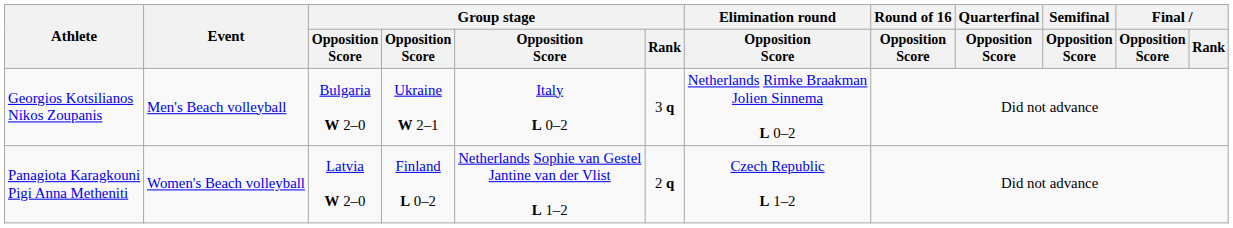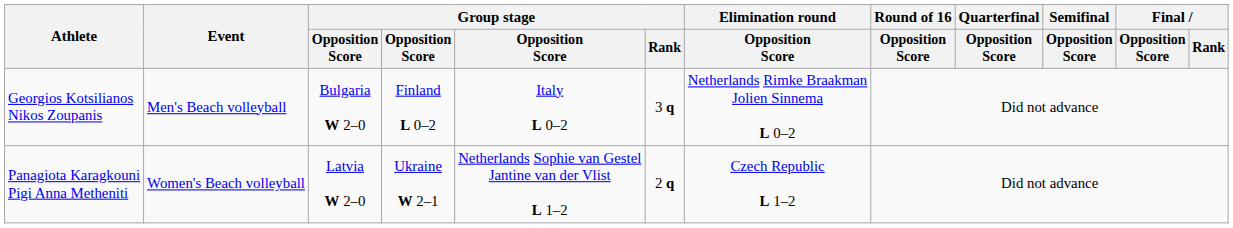Georgios Kotsilianos Nikos Zoupanis | column 4: Ukraine W 2–1 -> Finland L 0–2
Panagiota Karagkouni Pigi Anna Metheniti | column 4: Finland L 0–2 -> Ukraine W 2–1
